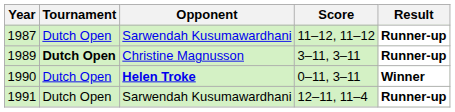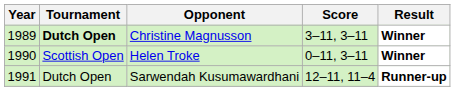- row: 1987 | Dutch Open | Sarwendah Kusumawardhani | 11–12, 11–12 | Runner-up
1989 | Result: Runner-up -> Winner
1990 | Tournament: Dutch Open -> Scottish Open
1990 | Opponent: bold -> normal
